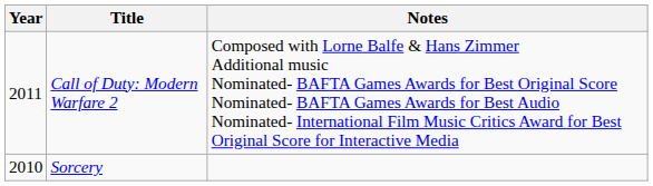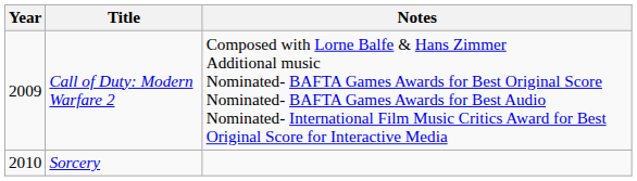Call of Duty: Modern Warfare 2 | Year: 2011 -> 2009
